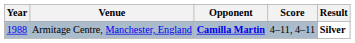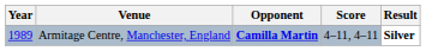Armitage Centre, Manchester, England | Year: 1988 -> 1989
